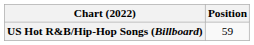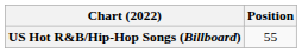US Hot R&B/Hip-Hop Songs (Billboard) | Position: 59 -> 55
